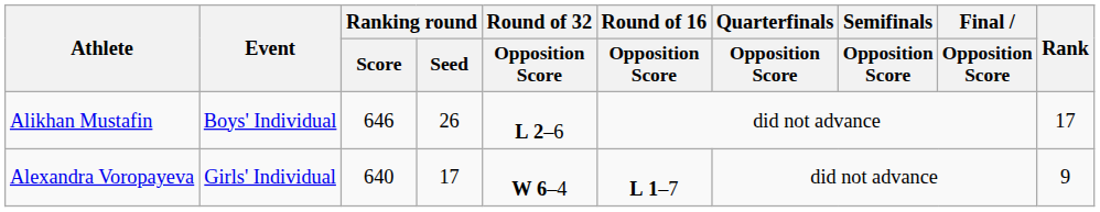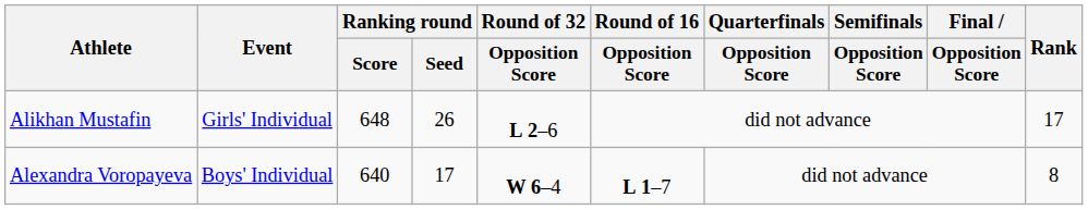Alikhan Mustafin | Event: Boys' Individual -> Girls' Individual
Alikhan Mustafin | Ranking round / Score: 646 -> 648
Alexandra Voropayeva | Event: Girls' Individual -> Boys' Individual
Alexandra Voropayeva | Rank: 9 -> 8
